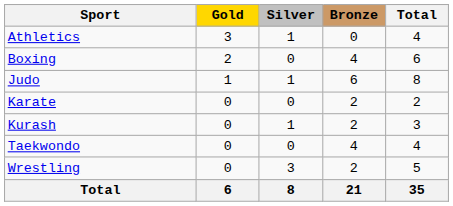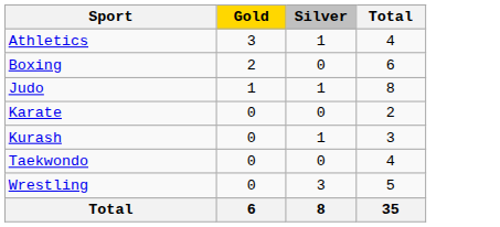- column: Bronze | 0 | 4 | 6 | 2 | 2 | 4 | 2 | 21
